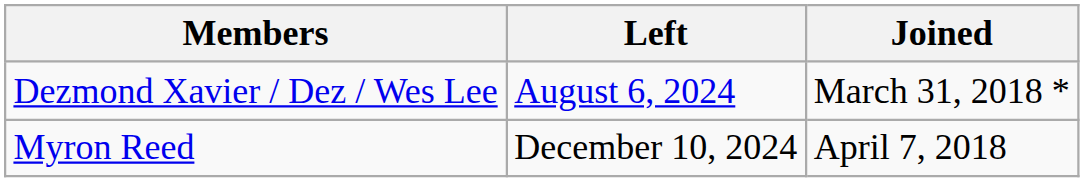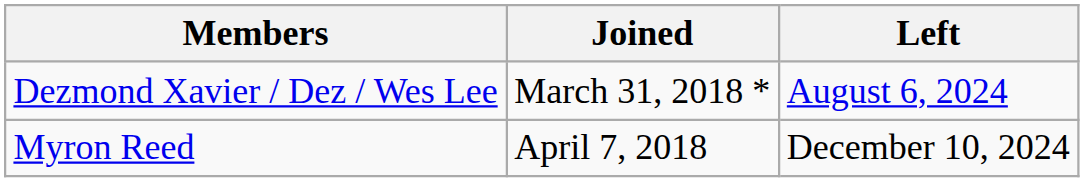columns swapped: Joined <-> Left
